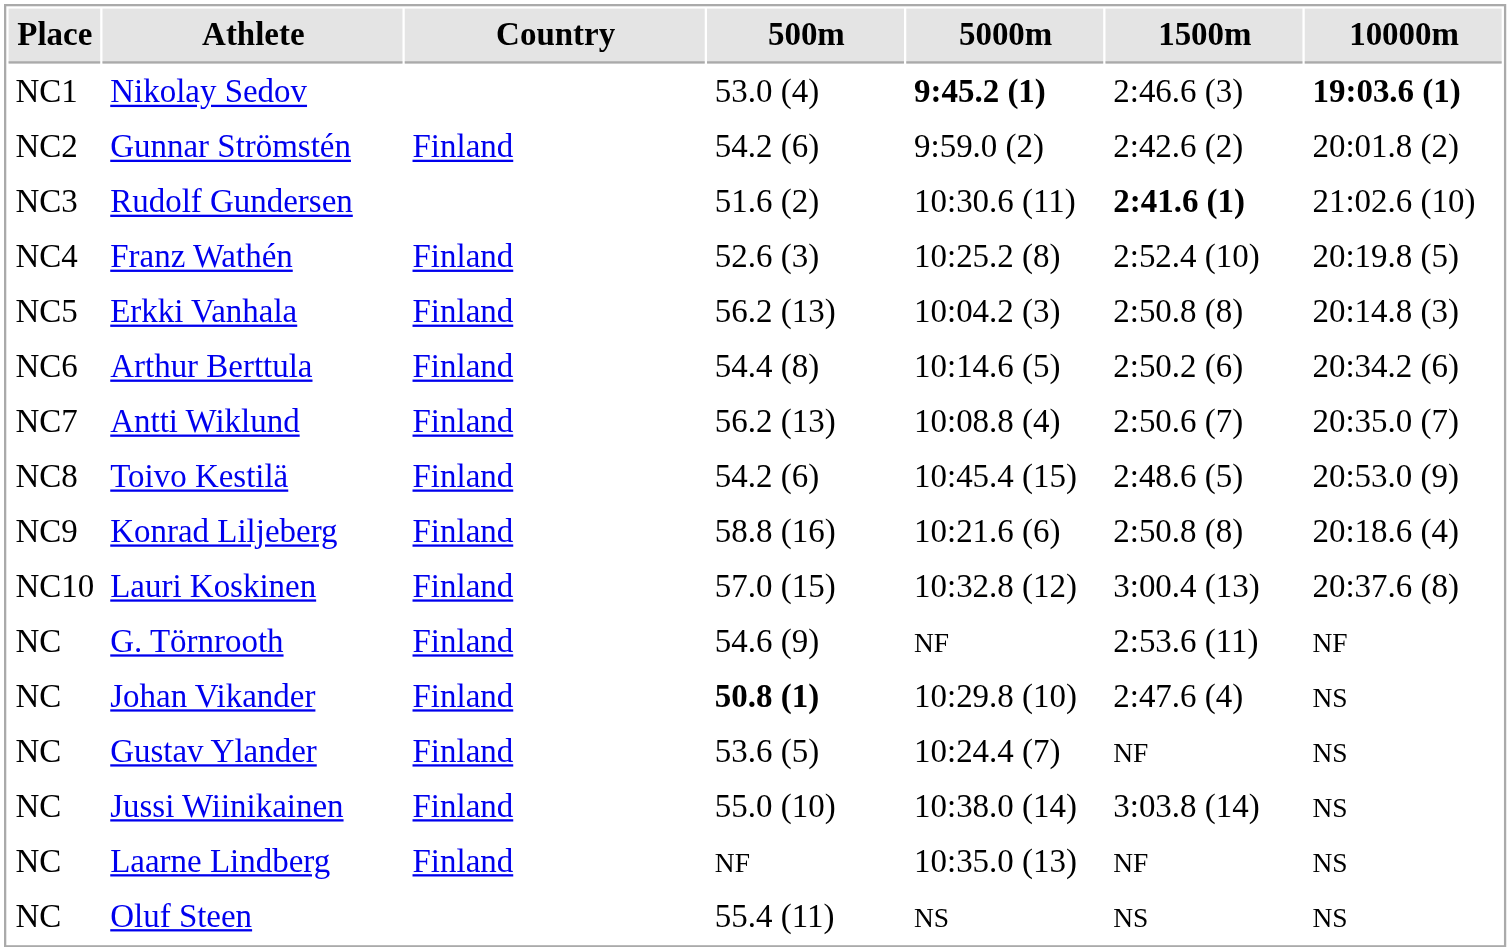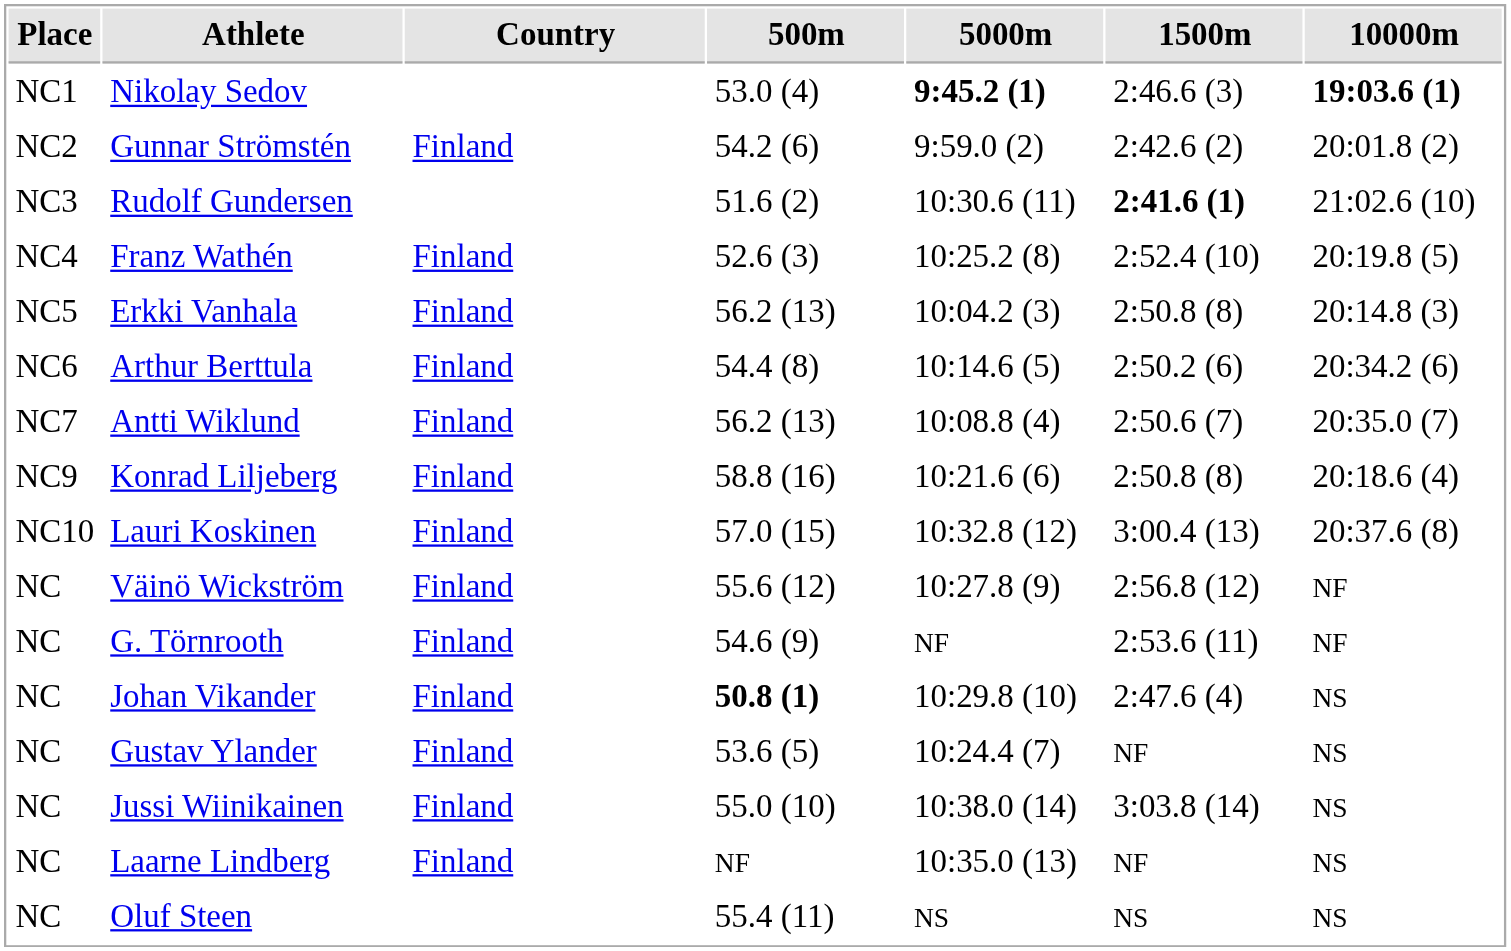- row: NC8 | Toivo Kestilä | Finland | 54.2 (6) | 10:45.4 (15) | 2:48.6 (5) | 20:53.0 (9)
+ row: NC | Väinö Wickström | Finland | 55.6 (12) | 10:27.8 (9) | 2:56.8 (12) | NF
